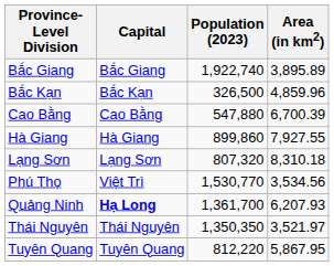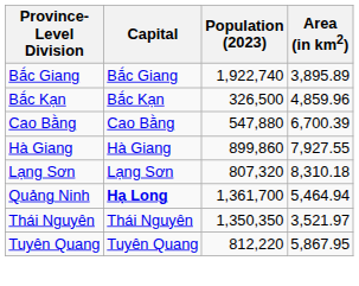- row: Phú Thọ | Việt Trì | 1,530,770 | 3,534.56
Quảng Ninh | Area (in km2): 6,207.93 -> 5,464.94
